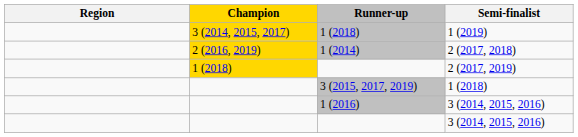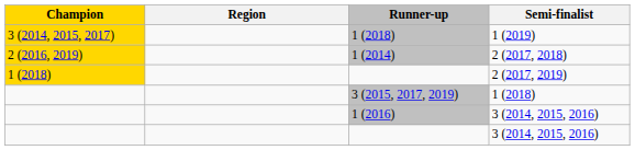columns swapped: Region <-> Champion
